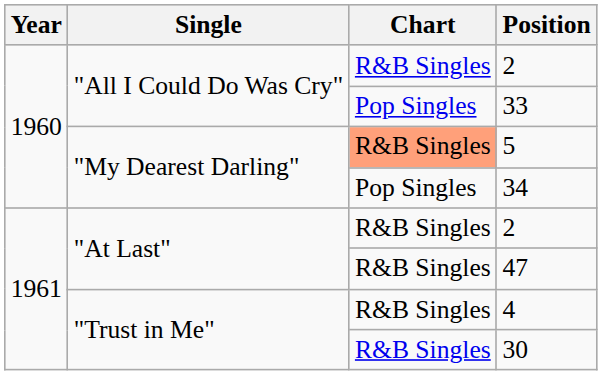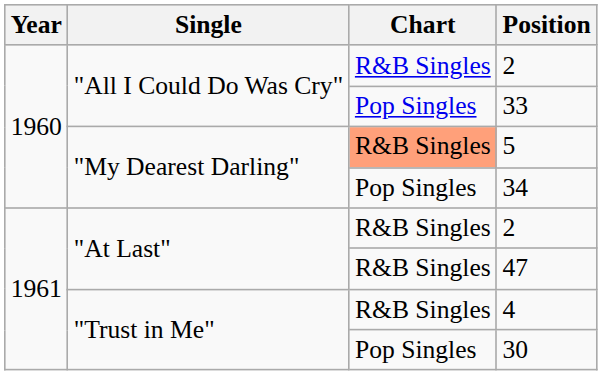30 | Chart: R&B Singles -> Pop Singles
